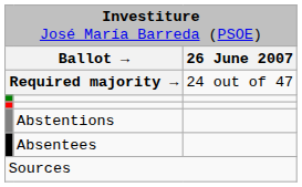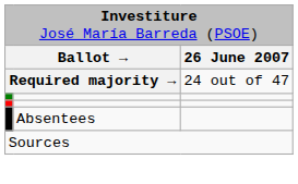- row: Abstentions
